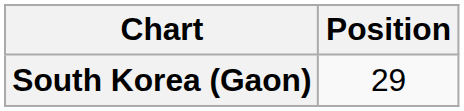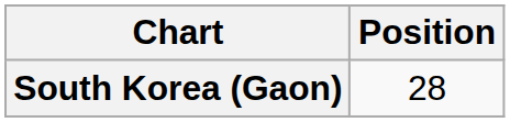South Korea (Gaon) | Position: 29 -> 28
